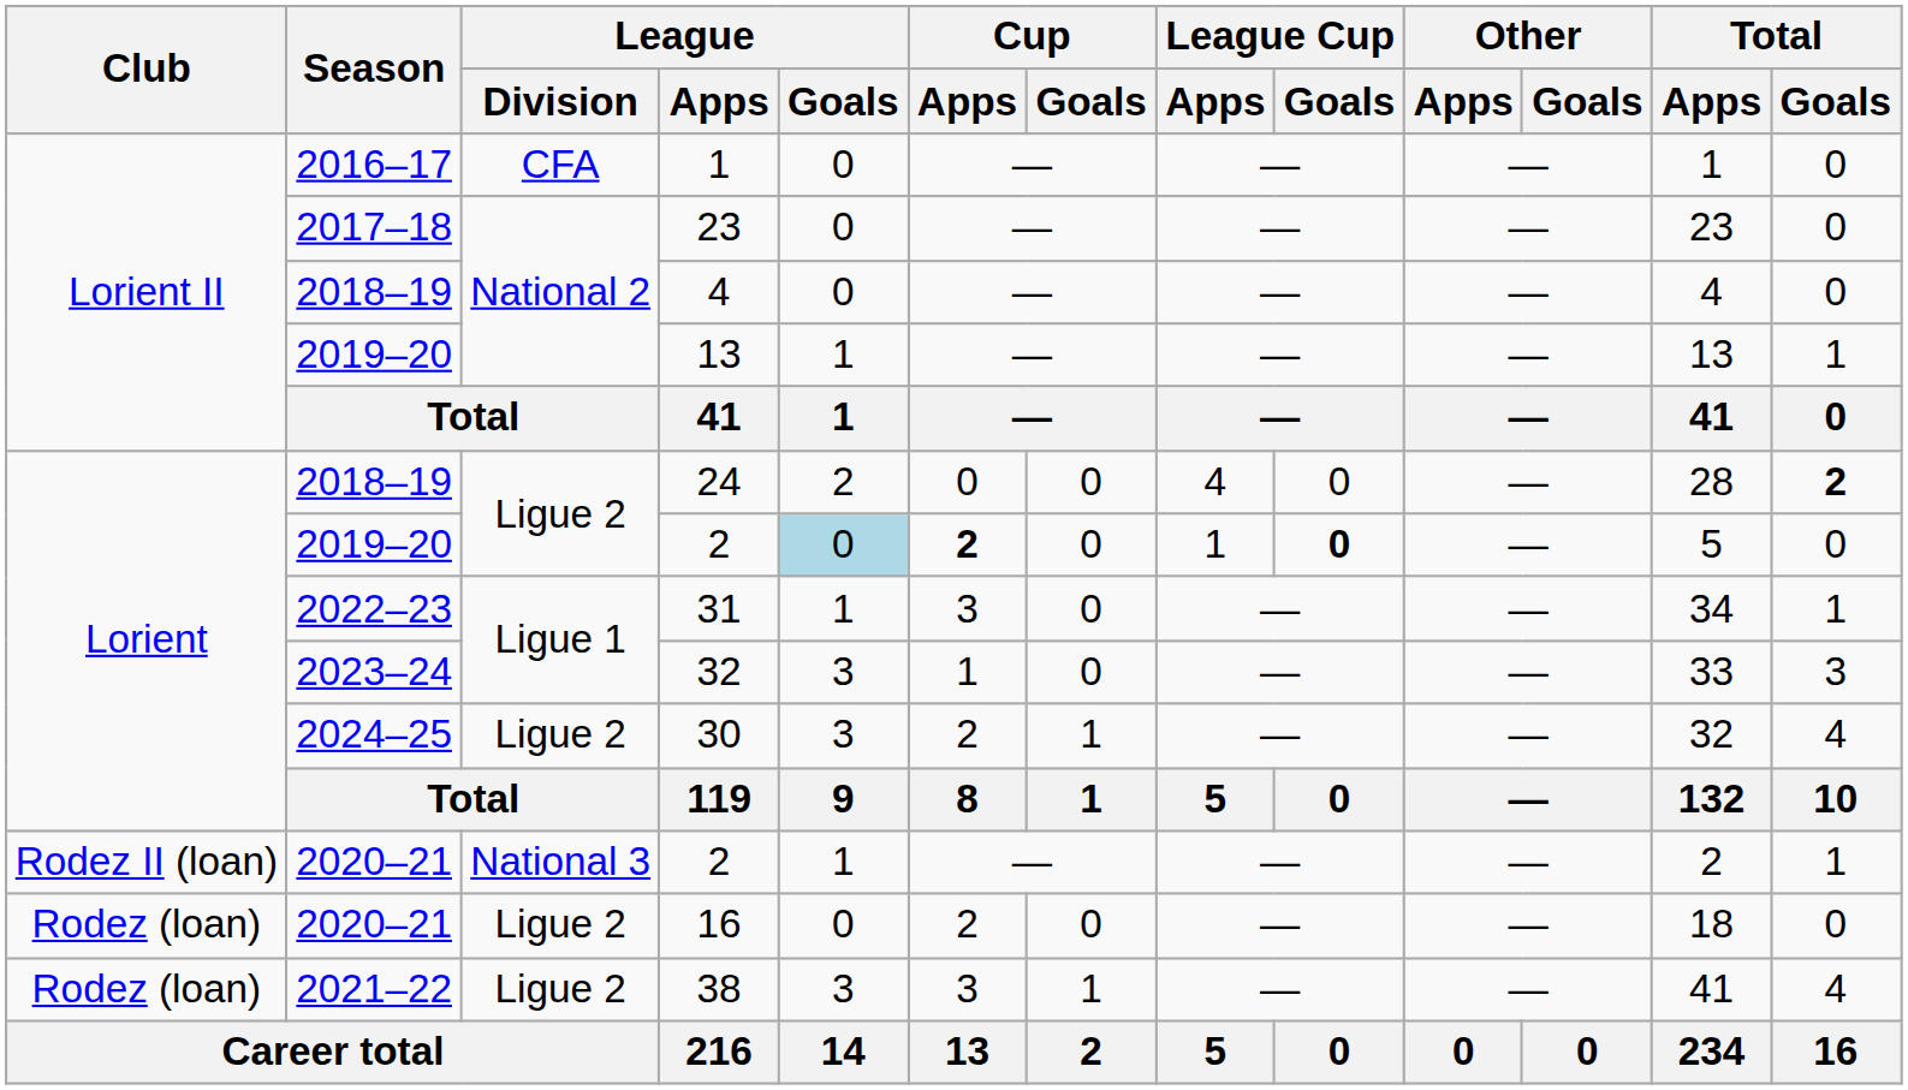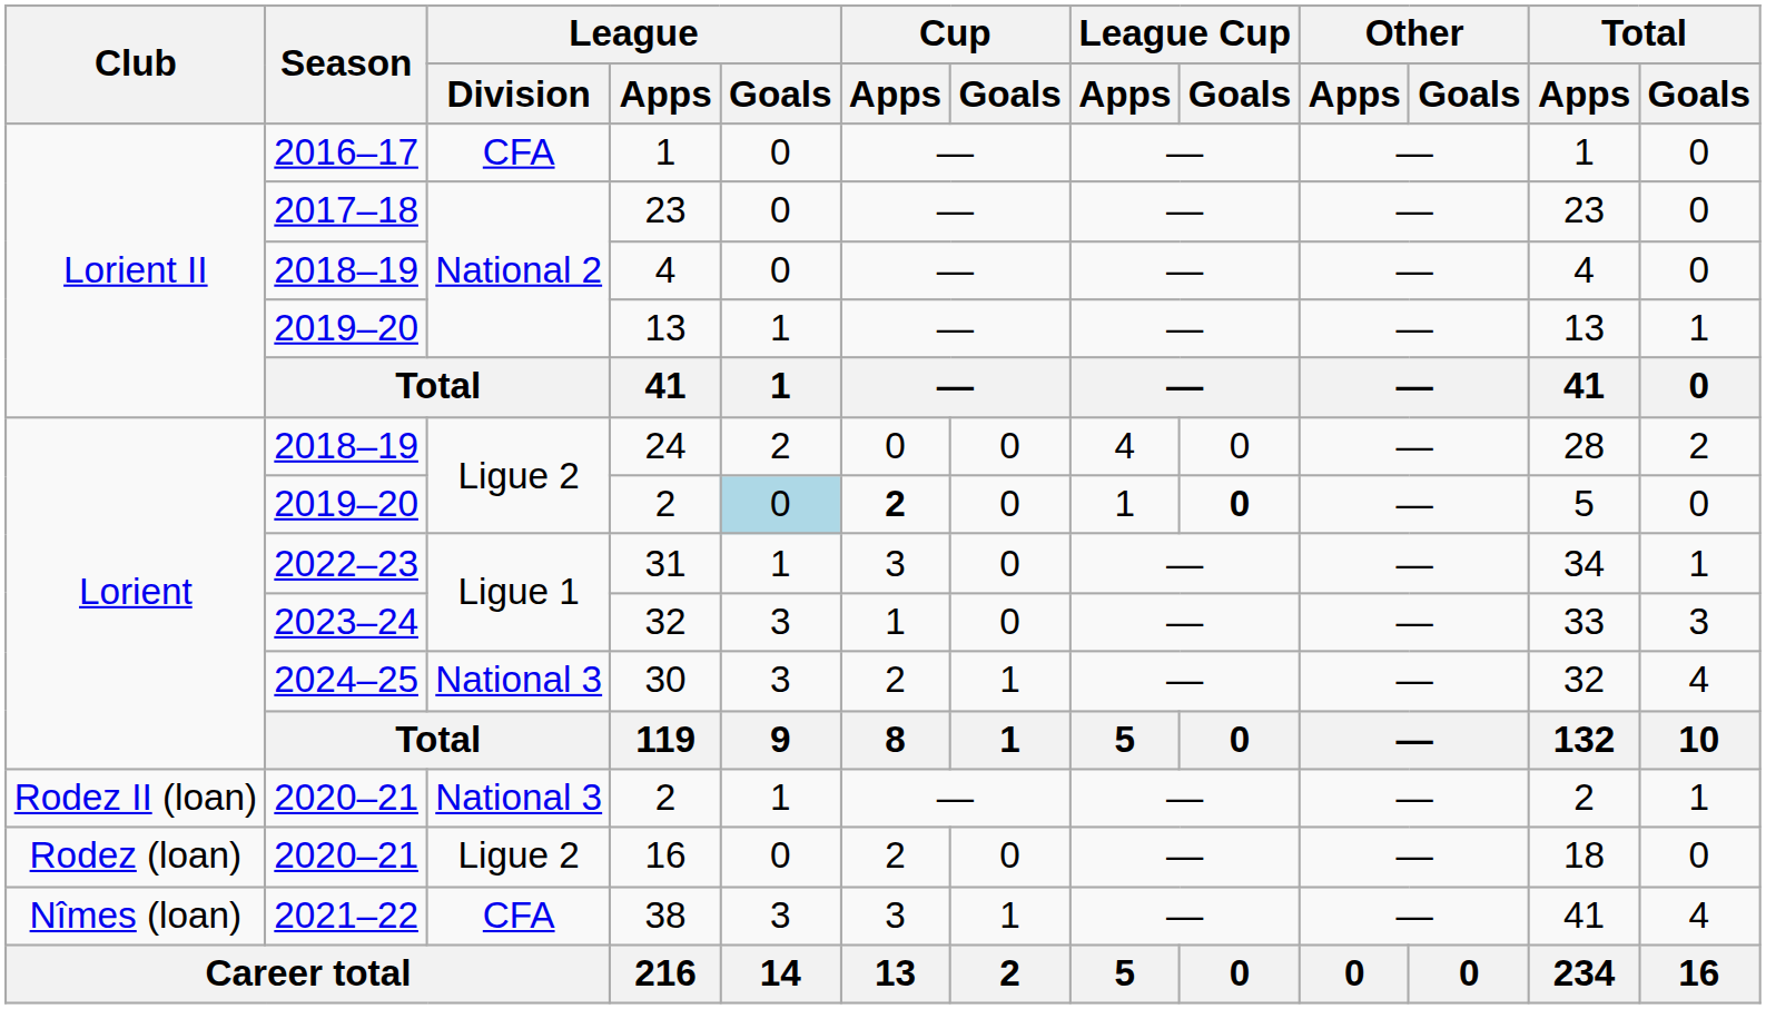24 | Total / Goals: bold -> normal
30 | League / Division: Ligue 2 -> National 3
38 | Club: Rodez (loan) -> Nîmes (loan)
38 | League / Division: Ligue 2 -> CFA
